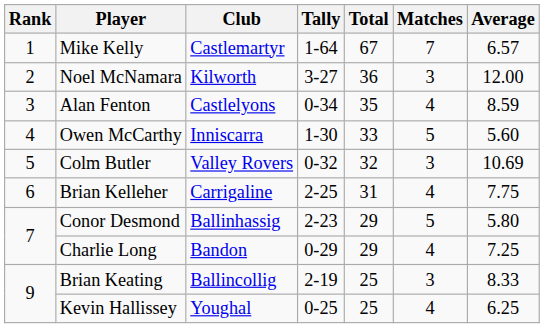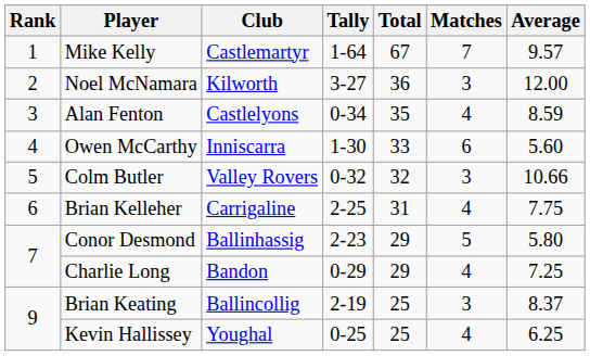Mike Kelly | Average: 6.57 -> 9.57
Owen McCarthy | Matches: 5 -> 6
Colm Butler | Average: 10.69 -> 10.66
Brian Keating | Average: 8.33 -> 8.37
